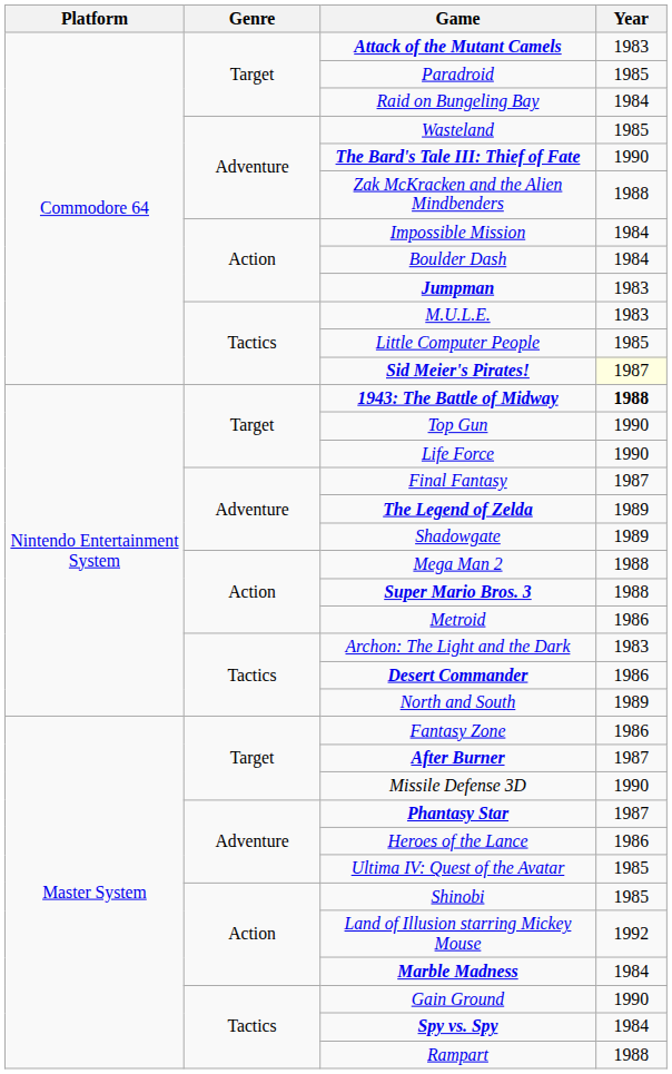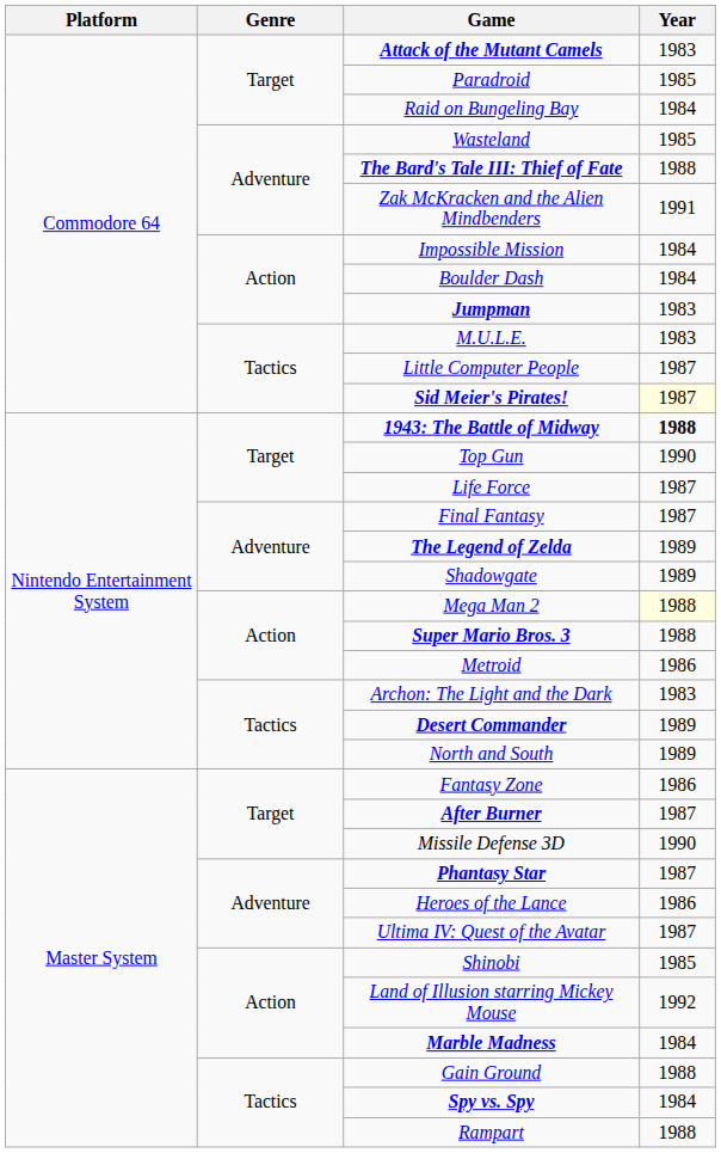The Bard's Tale III: Thief of Fate | Year: 1990 -> 1988
Zak McKracken and the Alien Mindbenders | Year: 1988 -> 1991
Little Computer People | Year: 1985 -> 1987
Life Force | Year: 1990 -> 1987
Mega Man 2 | Year: no background -> lightyellow background
Desert Commander | Year: 1986 -> 1989
Ultima IV: Quest of the Avatar | Year: 1985 -> 1987
Gain Ground | Year: 1990 -> 1988
